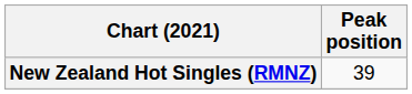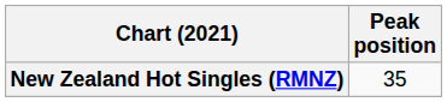New Zealand Hot Singles (RMNZ) | Peak position: 39 -> 35
